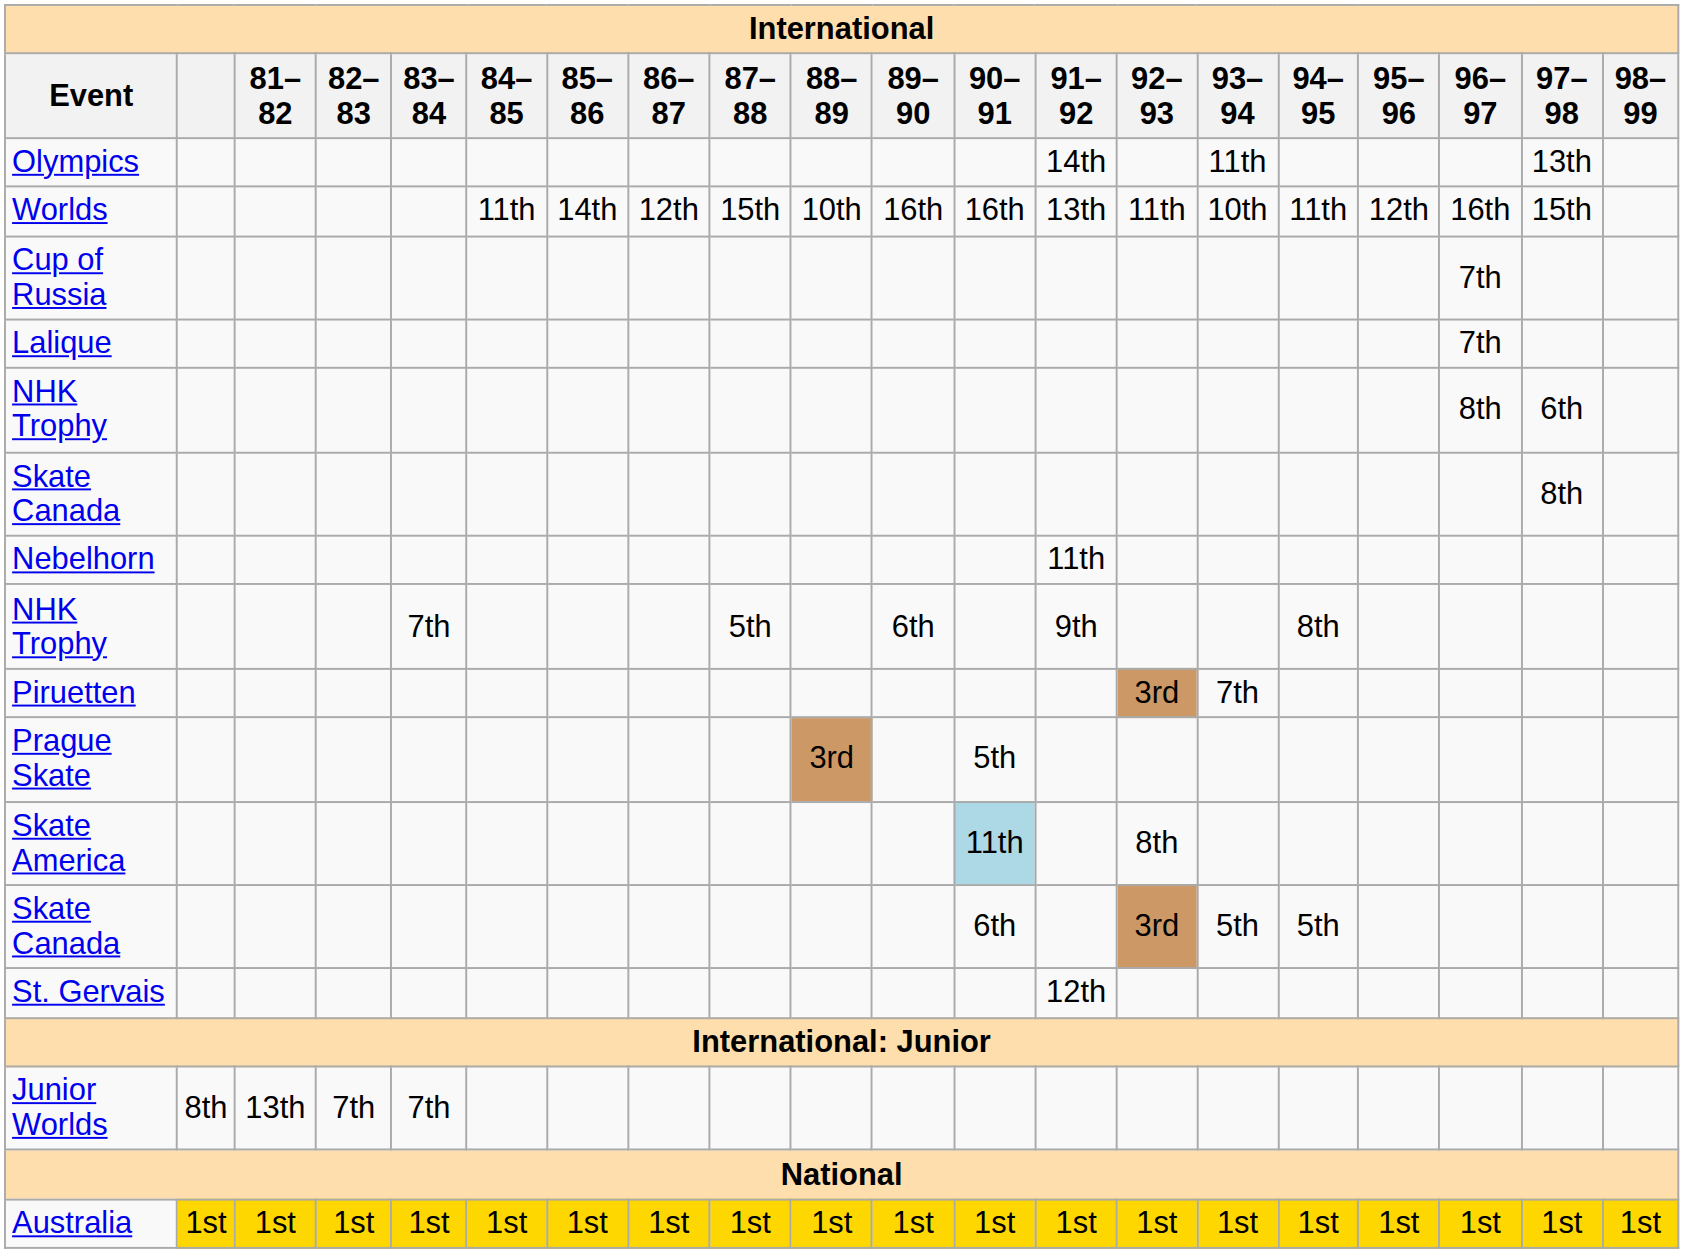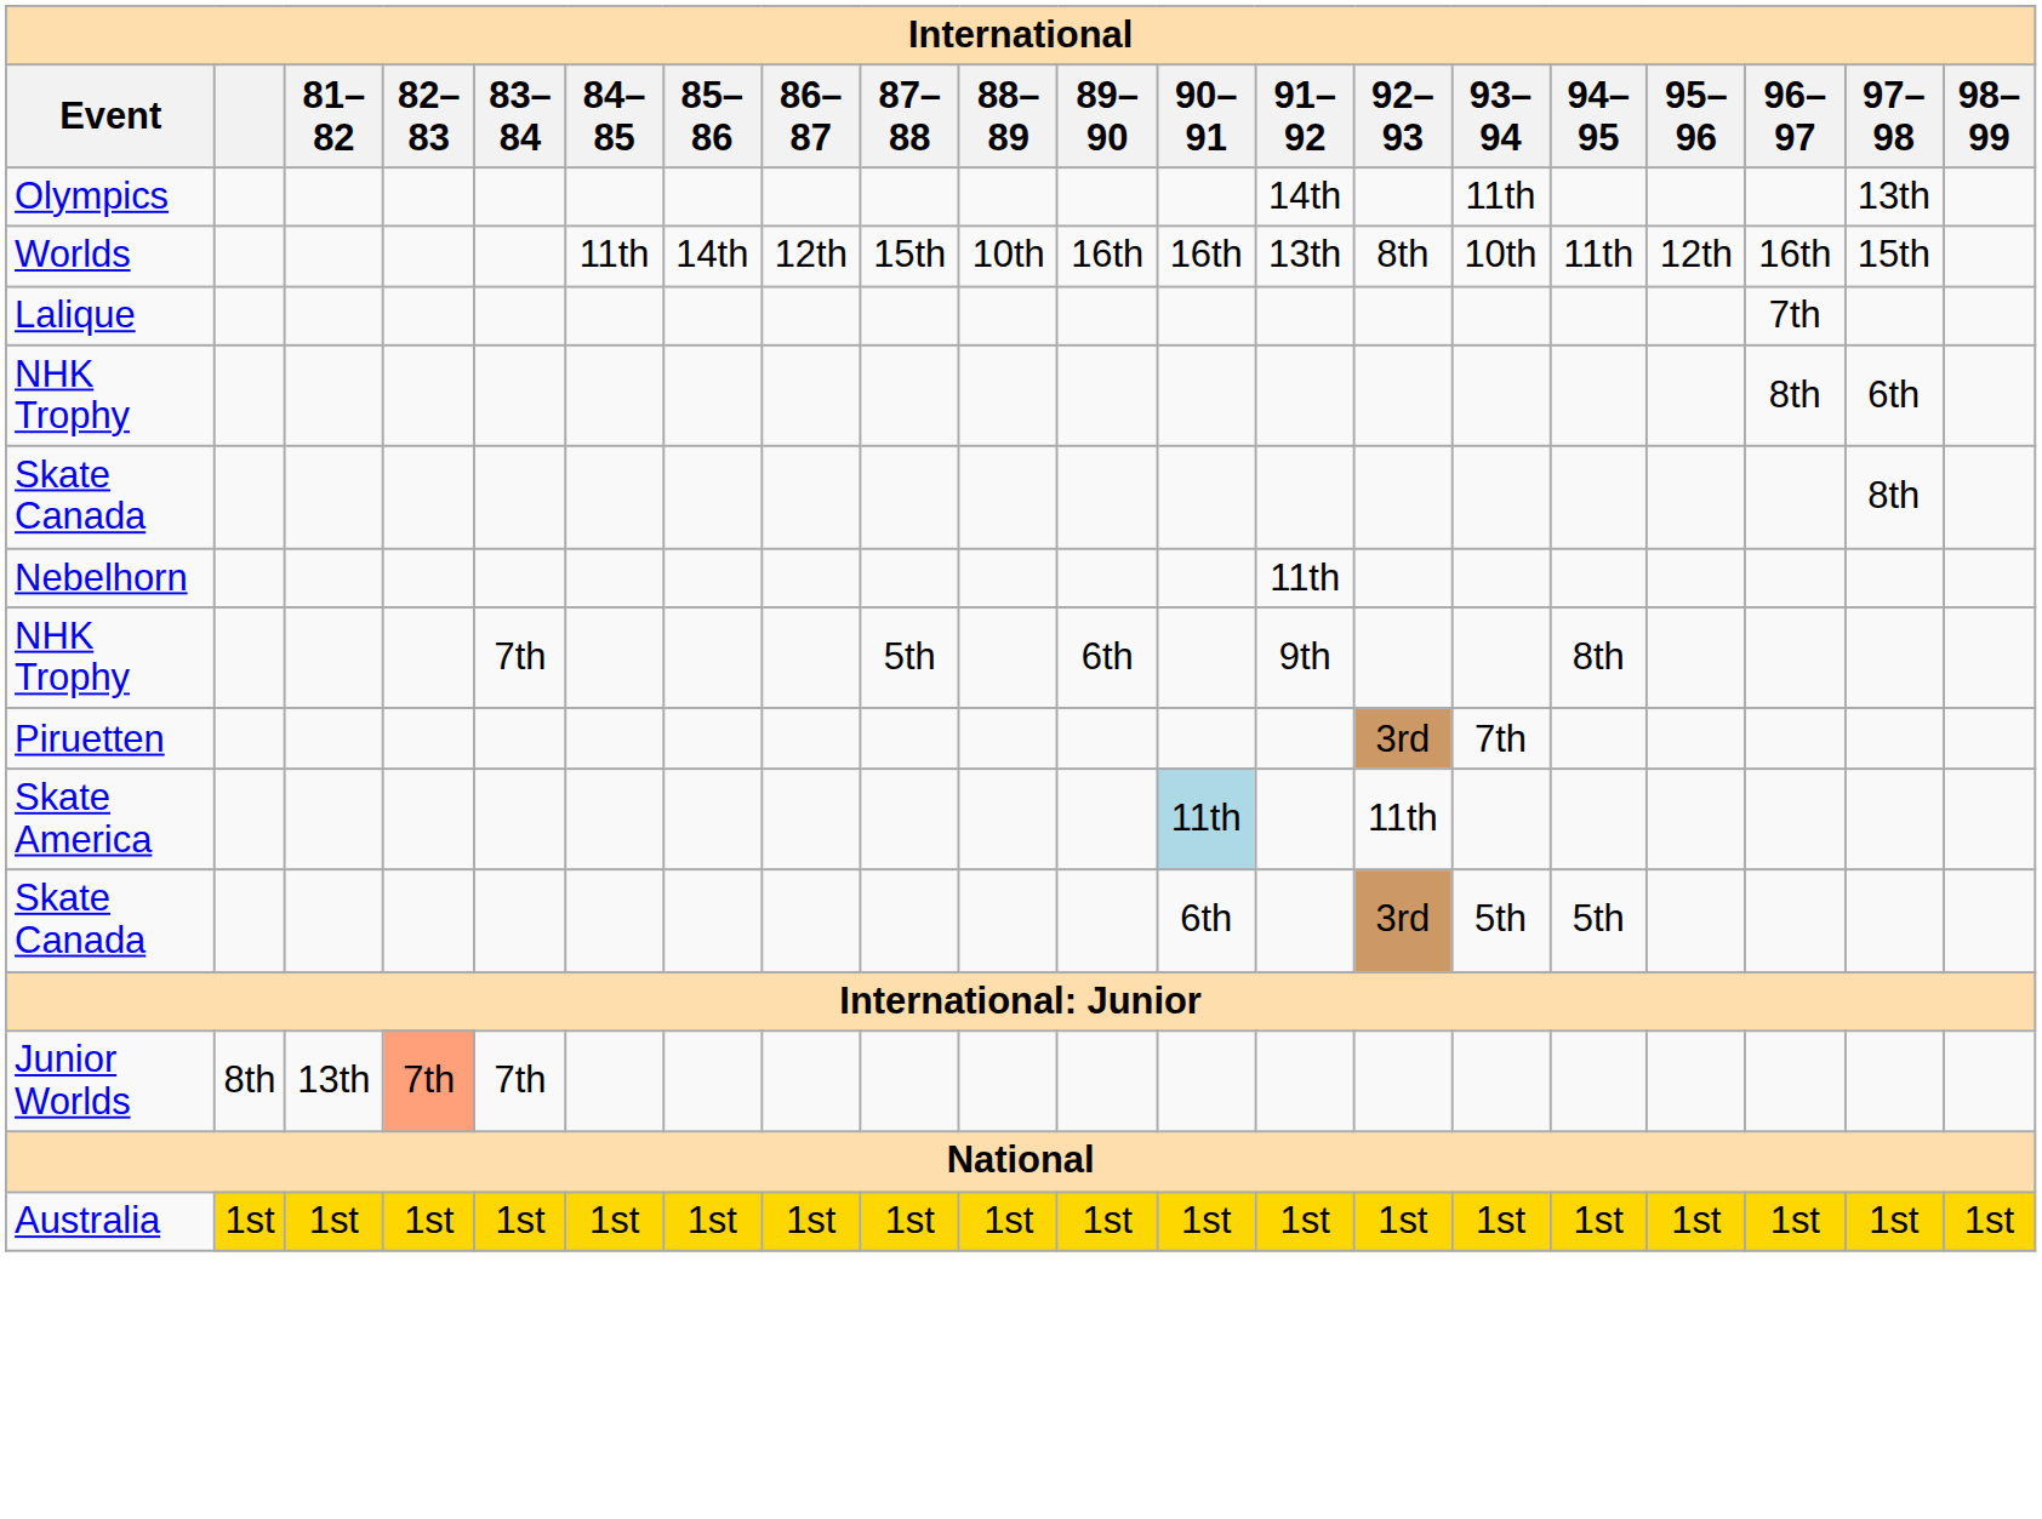Worlds | 92–93: 11th -> 8th
- row: Cup of Russia | 7th
- row: Prague Skate | 3rd | 5th
Skate America | 92–93: 8th -> 11th
- row: St. Gervais | 12th
Junior Worlds | 82–83: no background -> lightsalmon background
